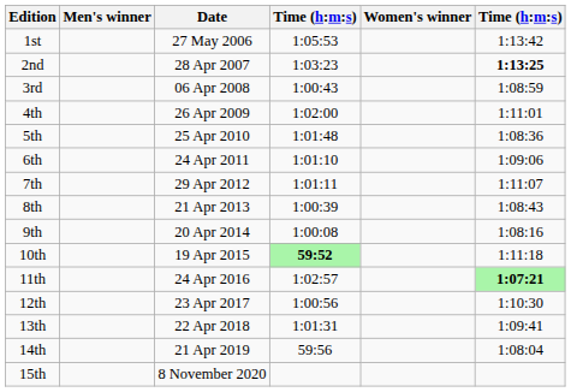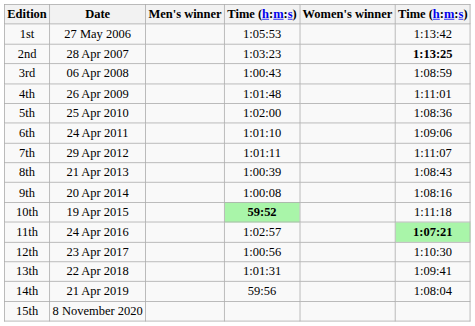columns swapped: Date <-> Men's winner
4th | column 4: 1:02:00 -> 1:01:48
5th | column 4: 1:01:48 -> 1:02:00
